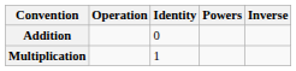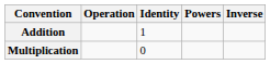Addition | Identity: 0 -> 1
Multiplication | Identity: 1 -> 0
